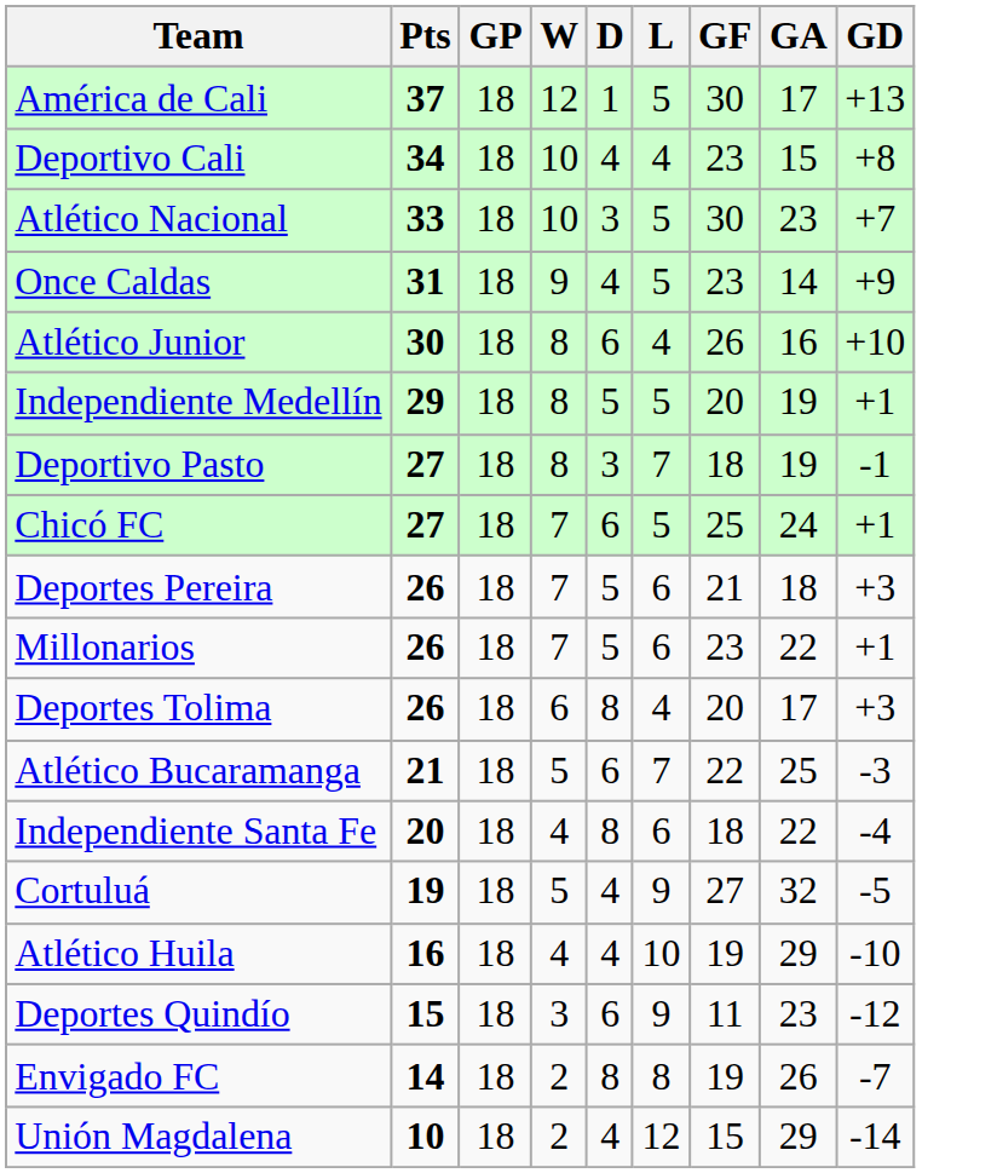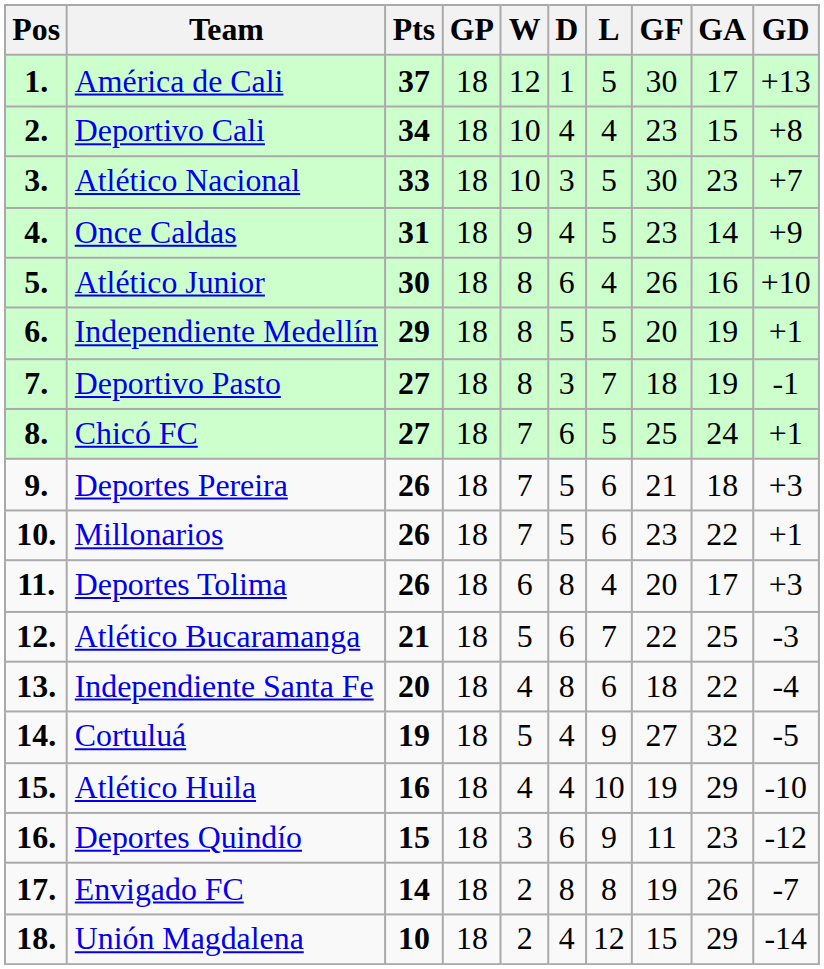+ column: Pos | 1. | 2. | 3. | 4. | 5. | 6. | 7. | 8. | 9. | 10. | 11. | 12. | 13. | 14. | 15. | 16. | 17. | 18.
